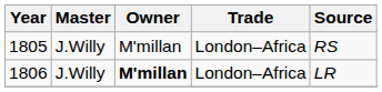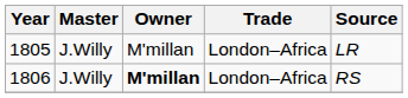1805 | Source: RS -> LR
1806 | Source: LR -> RS
